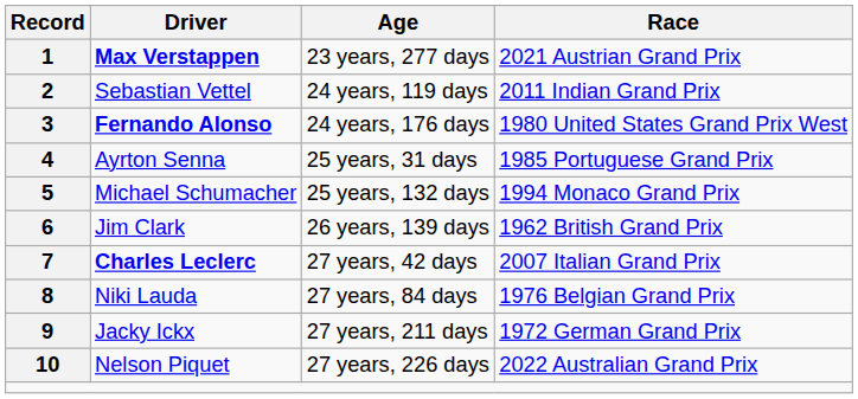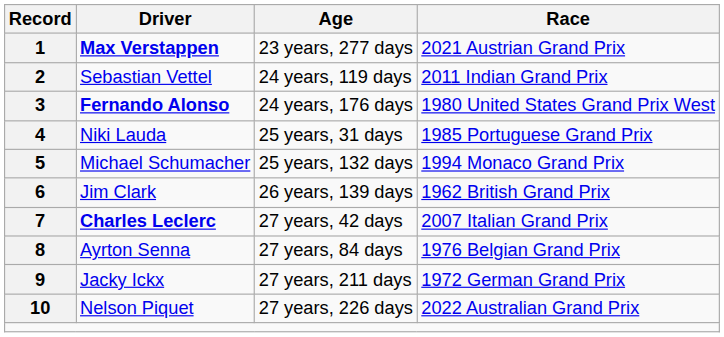4 | Driver: Ayrton Senna -> Niki Lauda
8 | Driver: Niki Lauda -> Ayrton Senna
